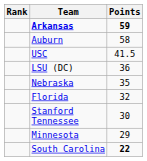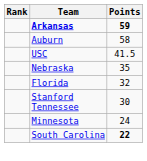- row: LSU (DC) | 36
Minnesota | Points: 29 -> 24
